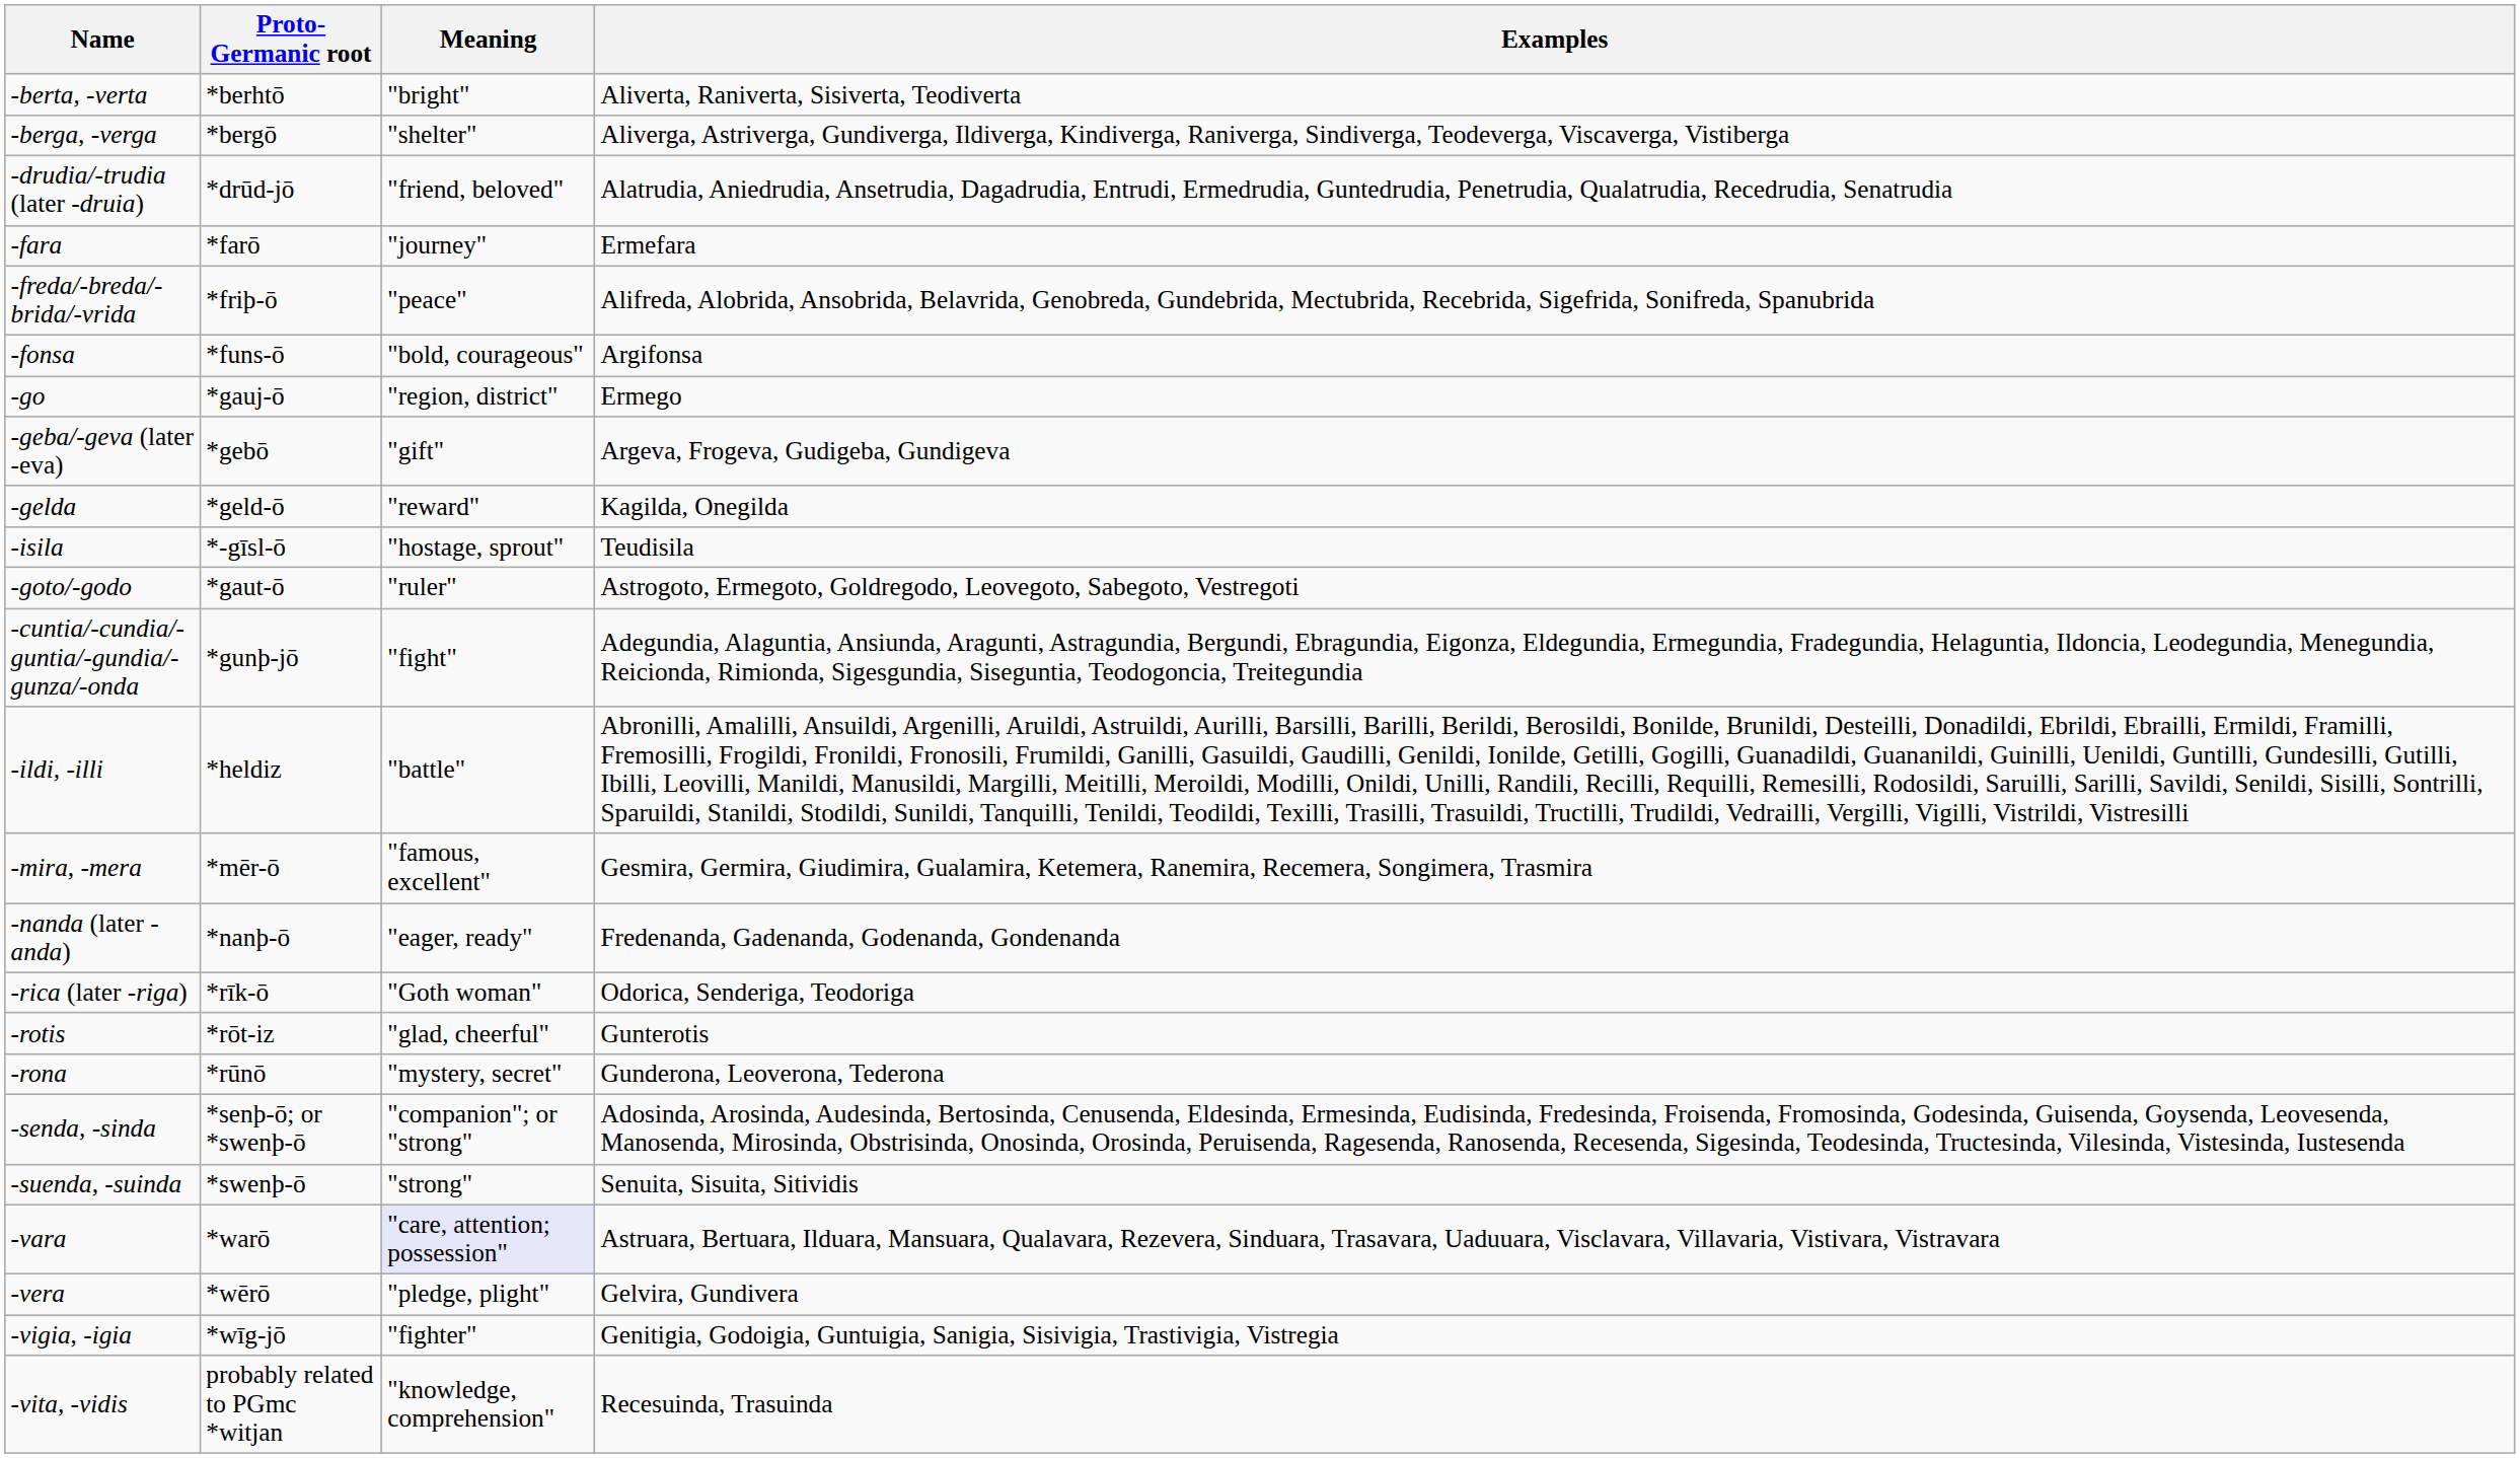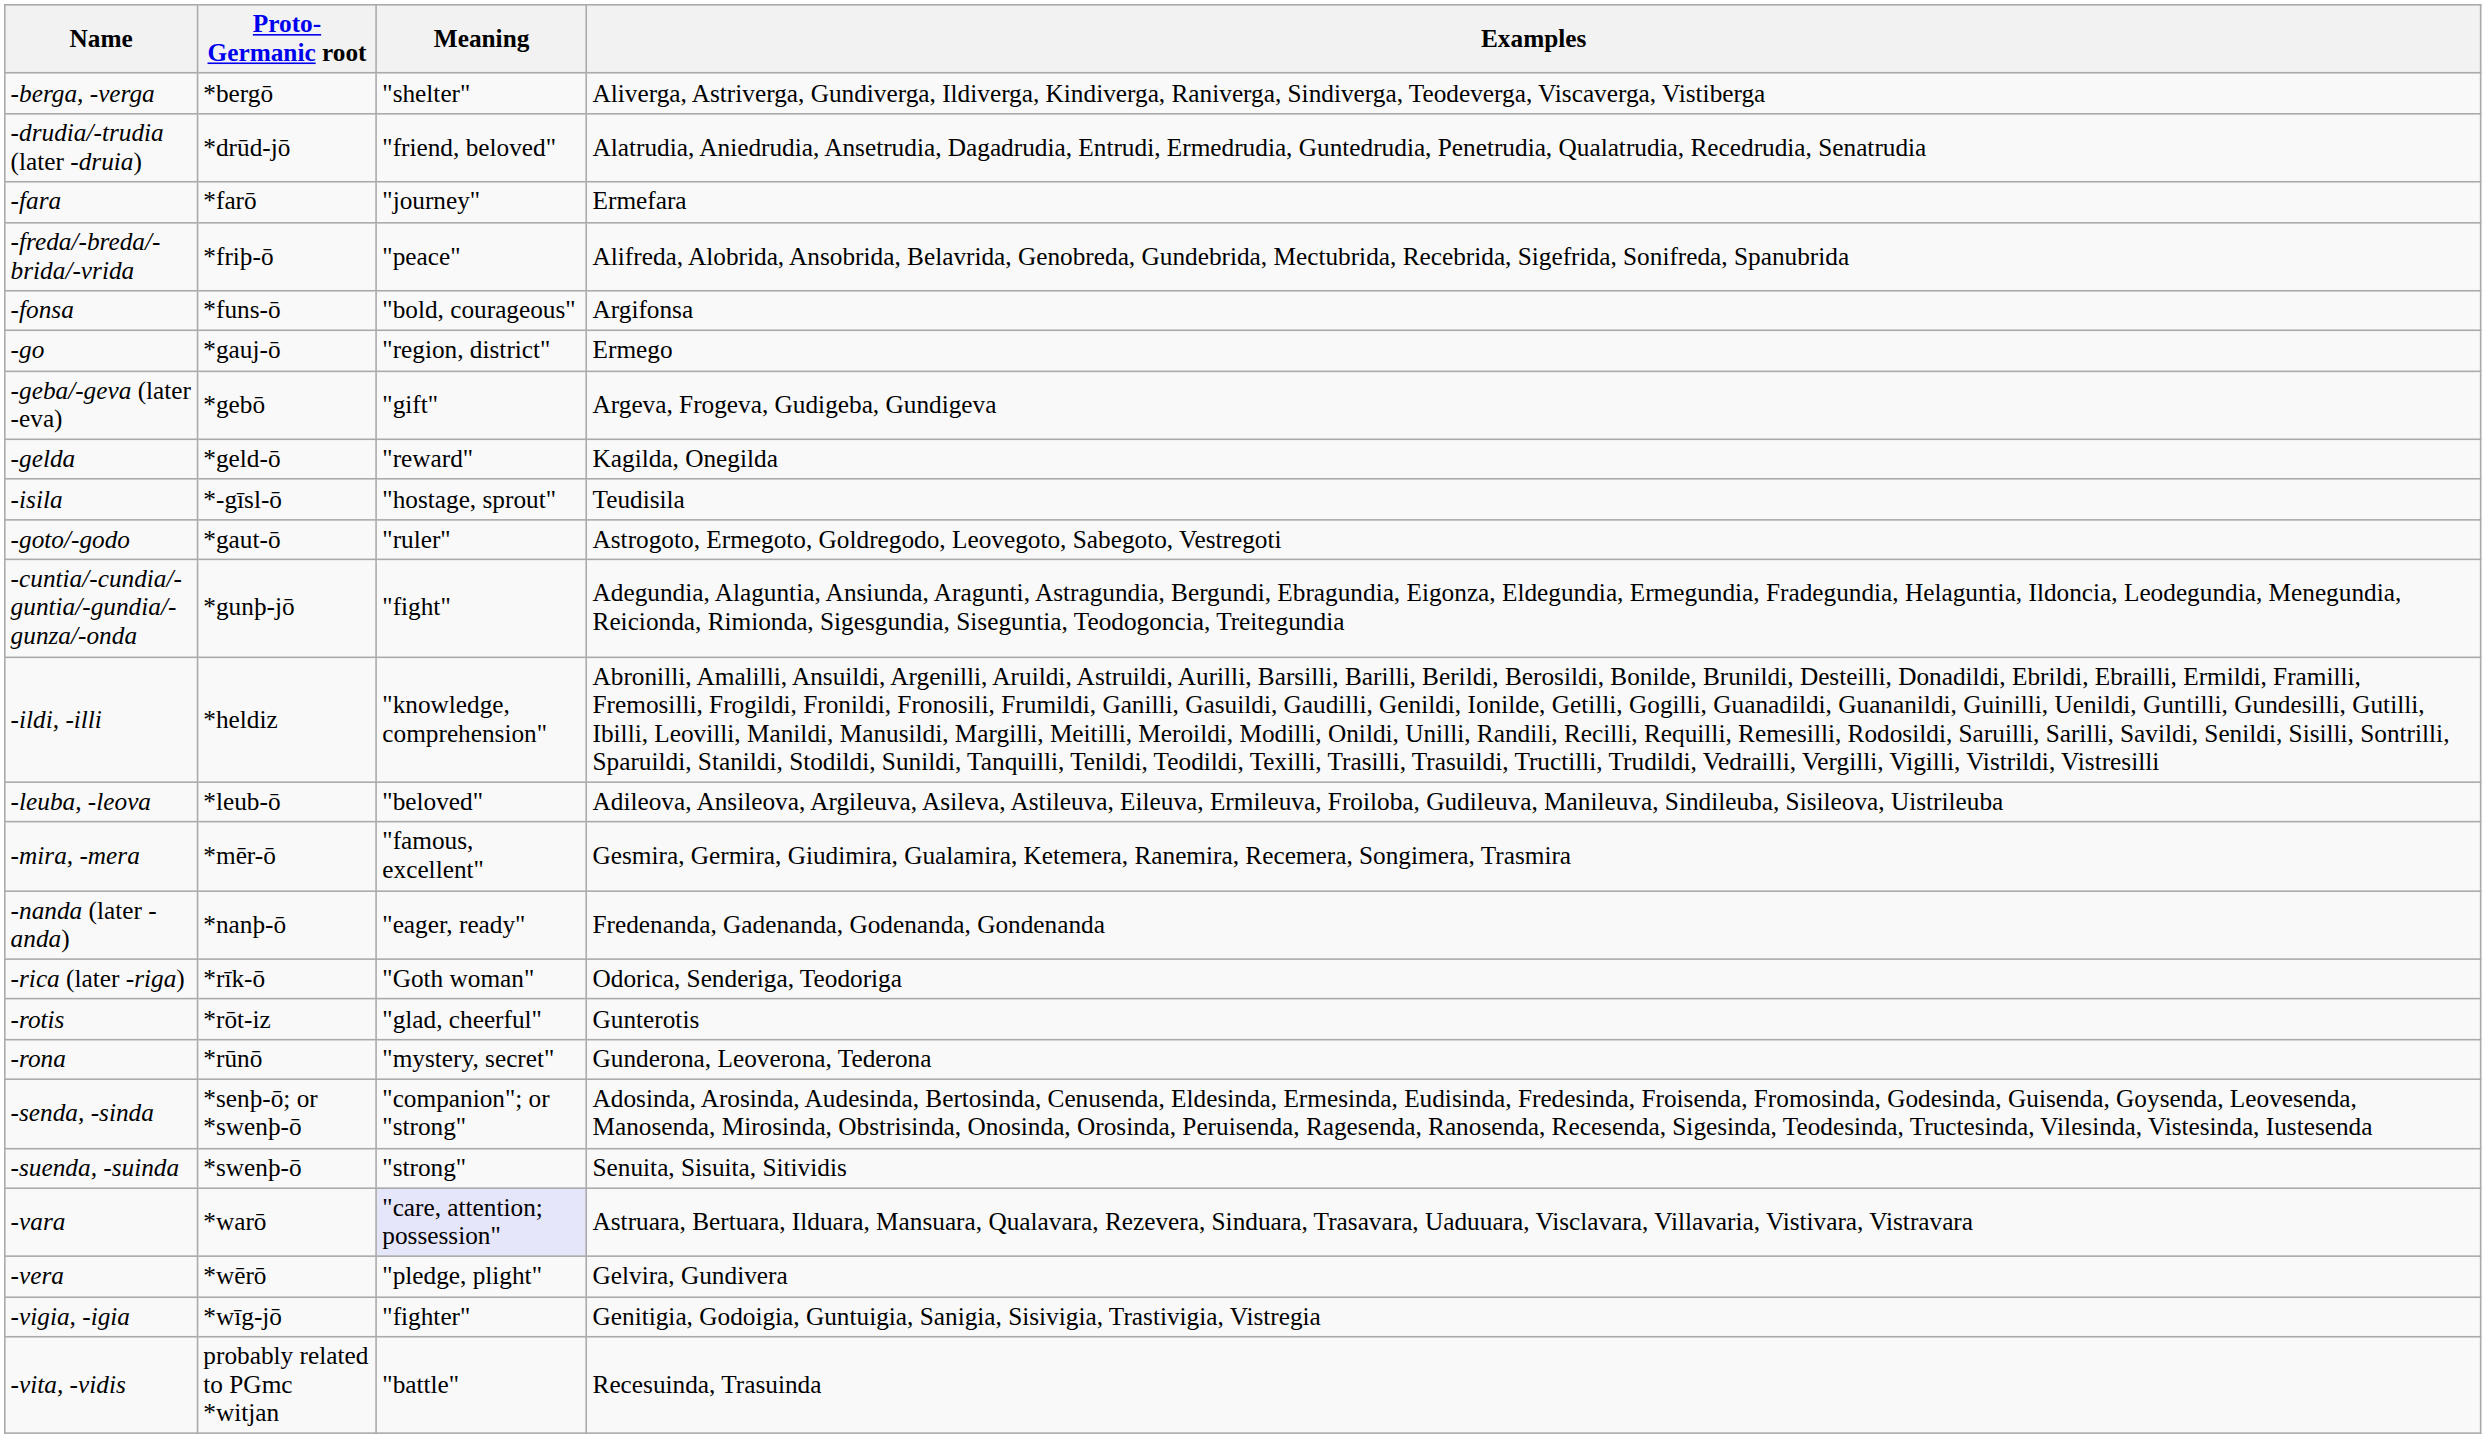- row: -berta, -verta | *berhtō | "bright" | Aliverta, Raniverta, Sisiverta, Teodiverta
-ildi, -illi | Meaning: "battle" -> "knowledge, comprehension"
+ row: -leuba, -leova | *leub-ō | "beloved" | Adileova, Ansileova, Argileuva, Asileva, Astileuva, Eileuva, Ermileuva, Froiloba, Gudileuva, Manileuva, Sindileuba, Sisileova, Uistrileuba
-vita, -vidis | Meaning: "knowledge, comprehension" -> "battle"
